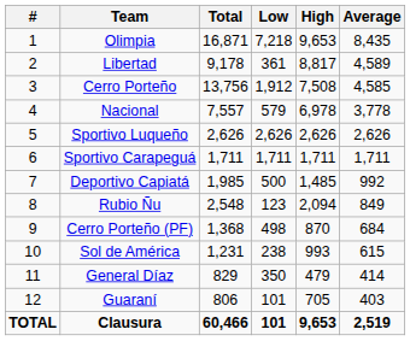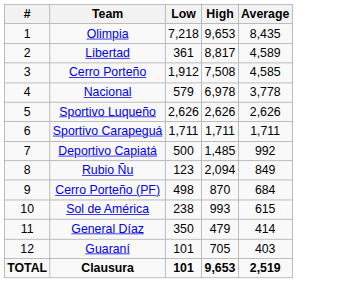- column: Total | 16,871 | 9,178 | 13,756 | 7,557 | 2,626 | 1,711 | 1,985 | 2,548 | 1,368 | 1,231 | 829 | 806 | 60,466
